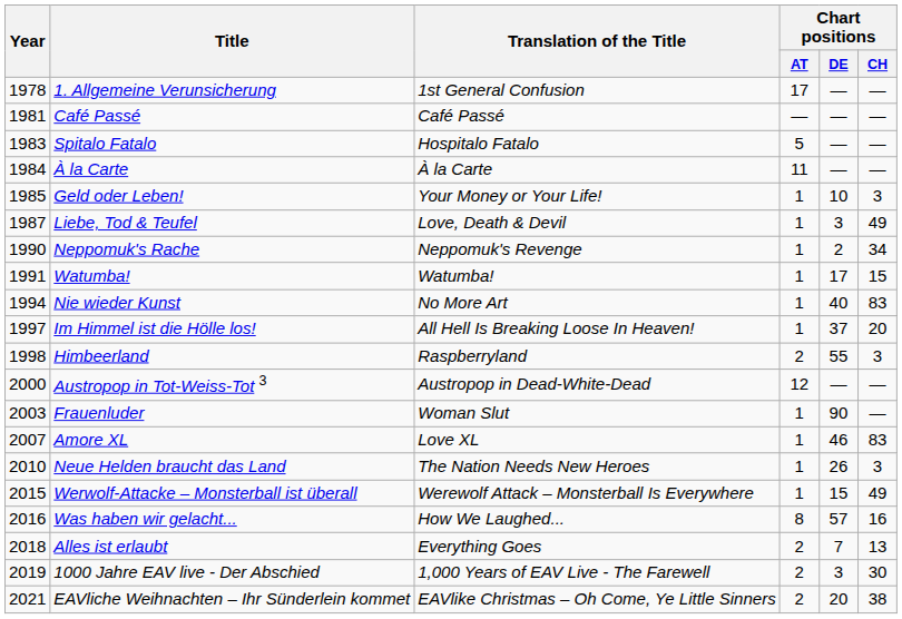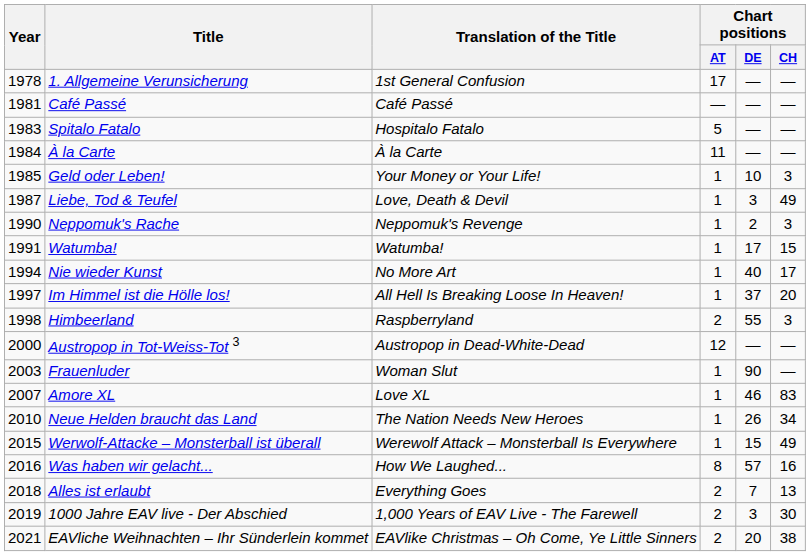Neppomuk's Rache | Chart positions / CH: 34 -> 3
Nie wieder Kunst | Chart positions / CH: 83 -> 17
Neue Helden braucht das Land | Chart positions / CH: 3 -> 34
